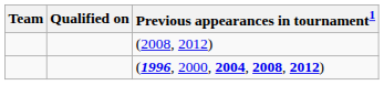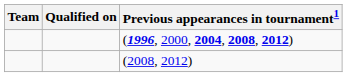rows swapped: (1996, 2000, 2004, 2008, 2012) <-> (2008, 2012)
